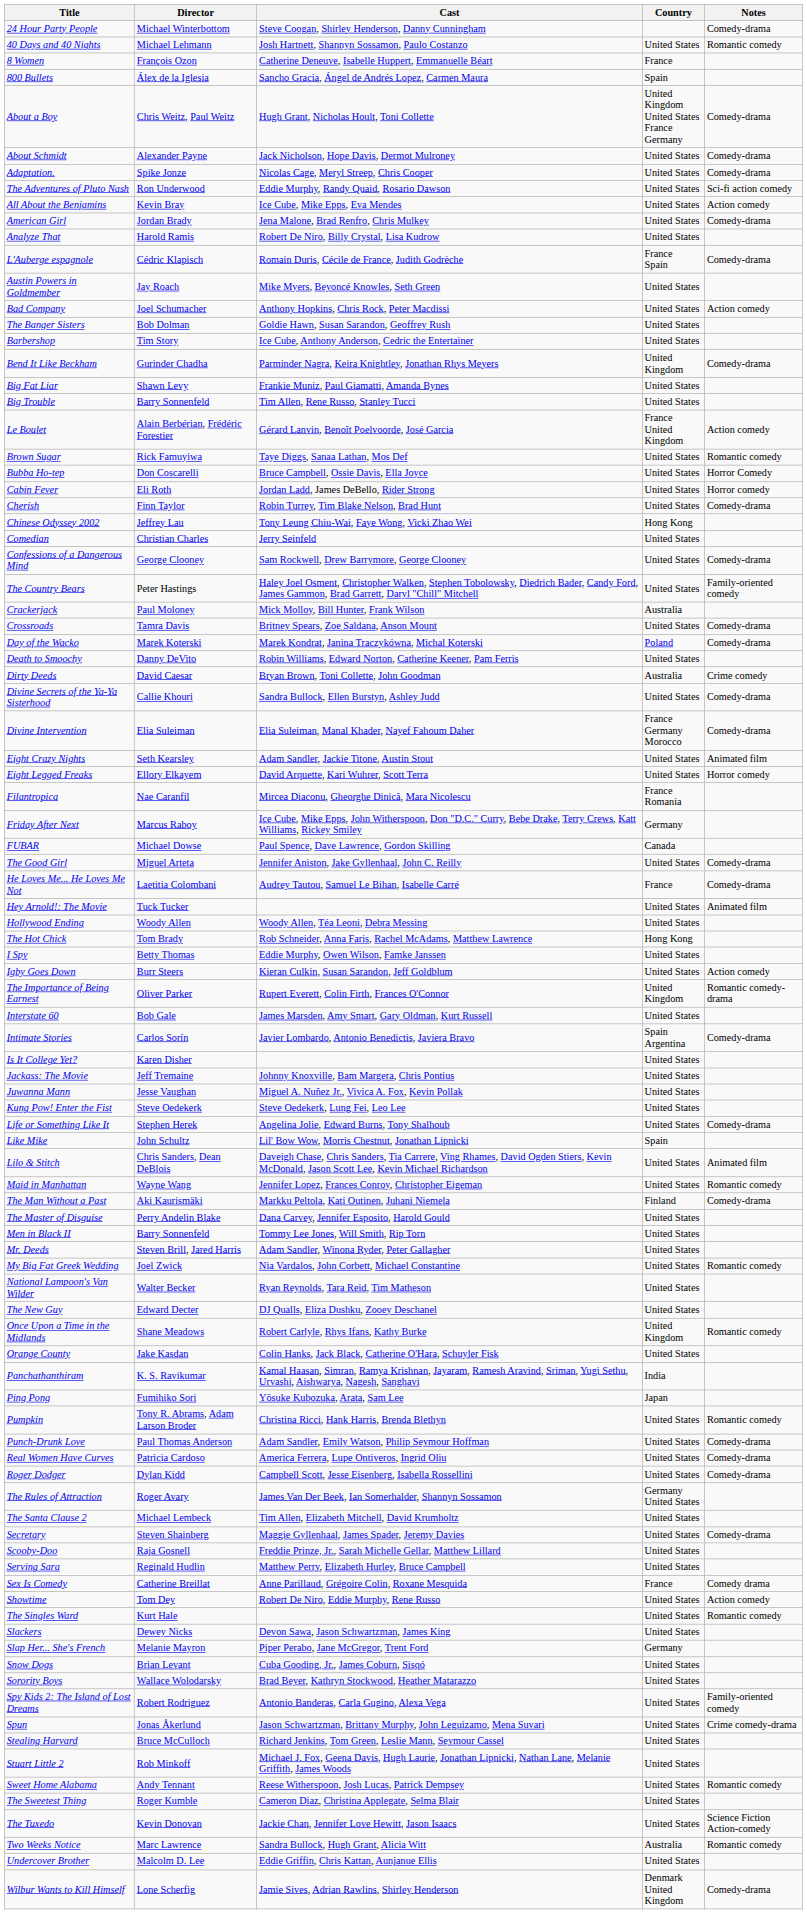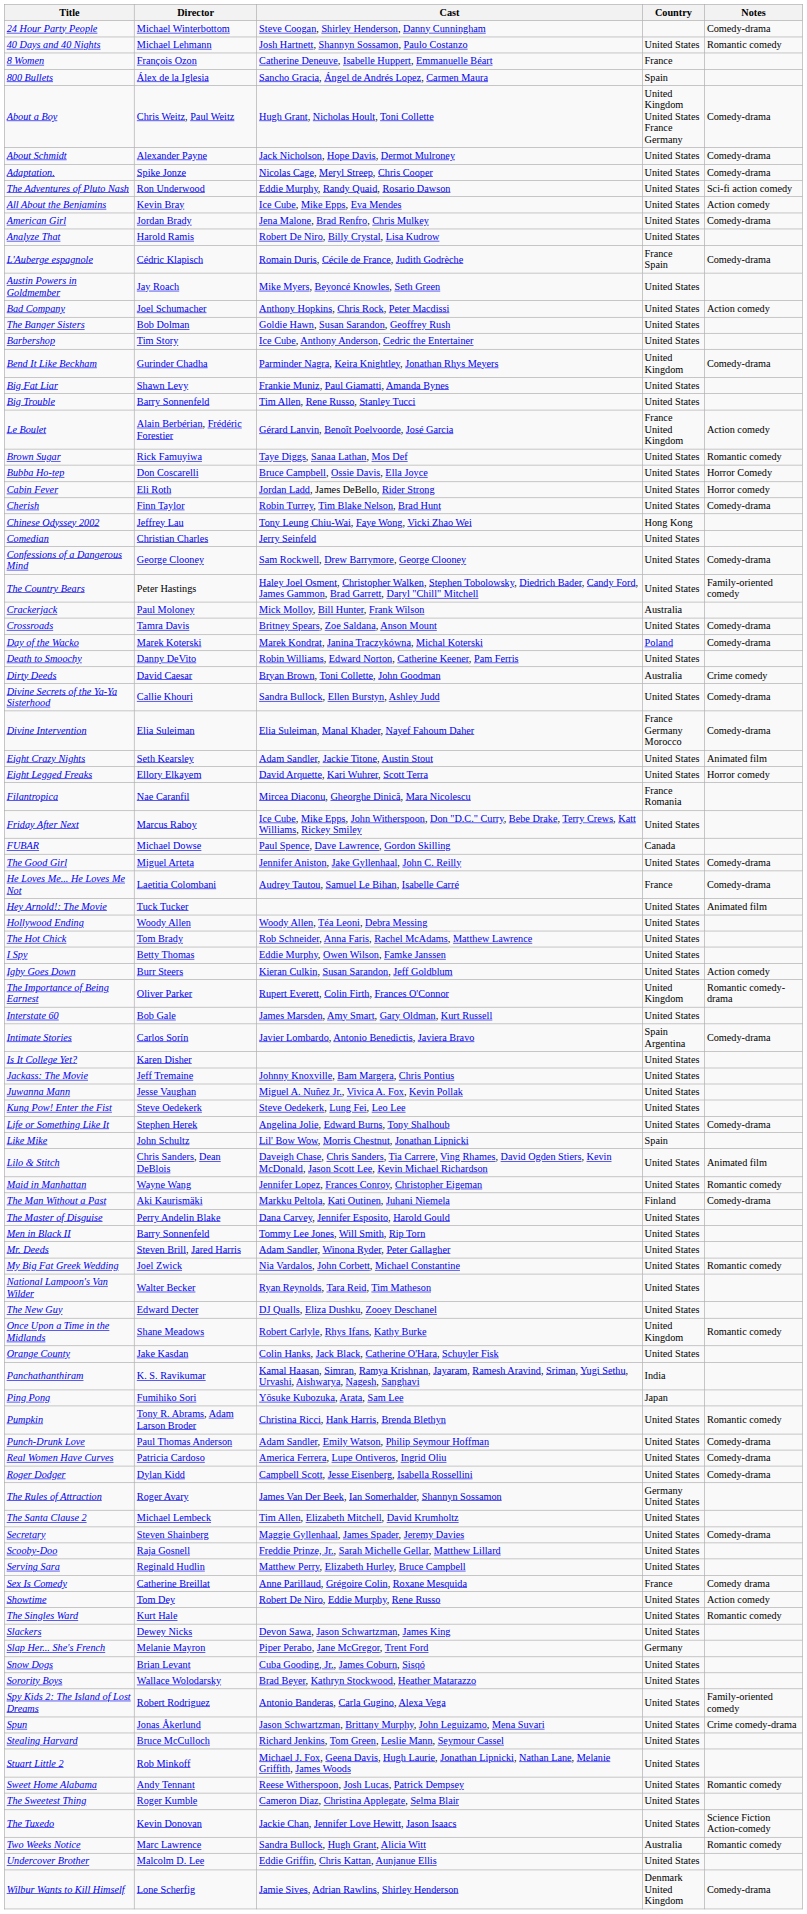Friday After Next | Country: Germany -> United States
The Hot Chick | Country: Hong Kong -> United States
